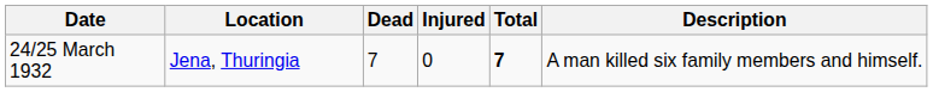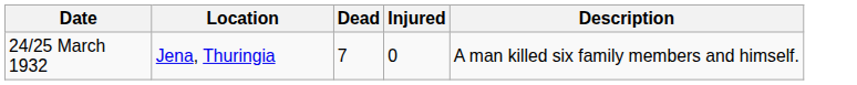- column: Total | 7
